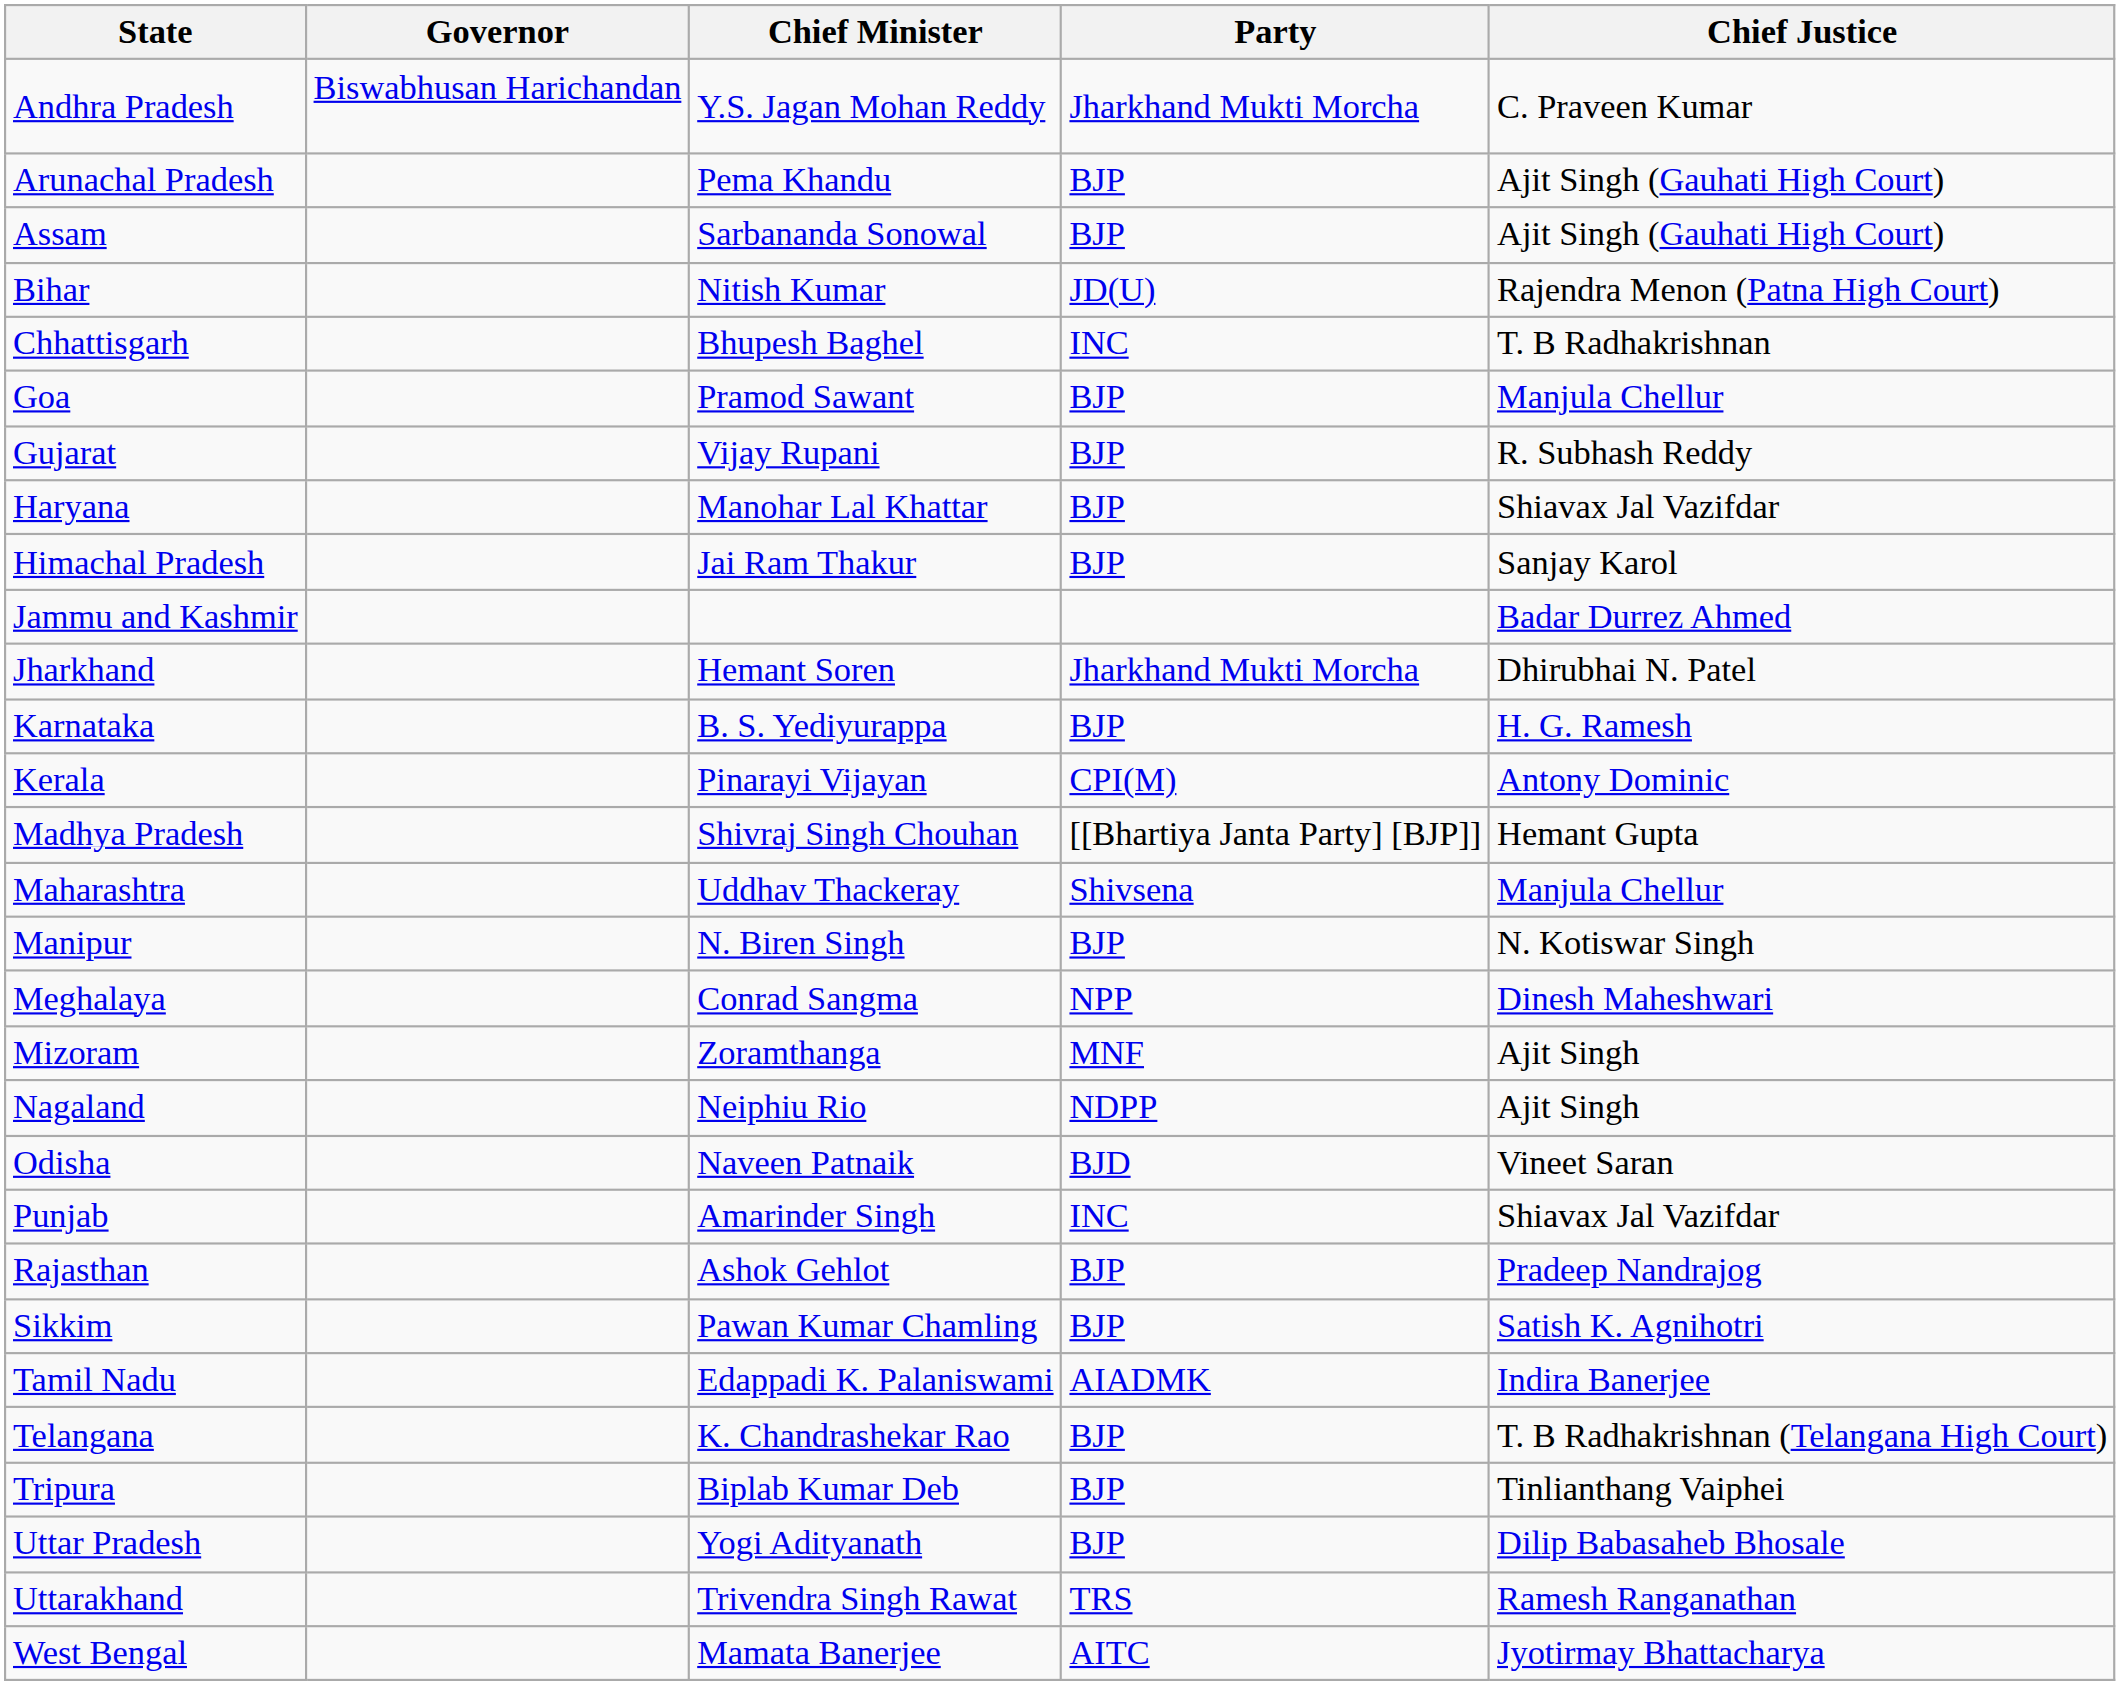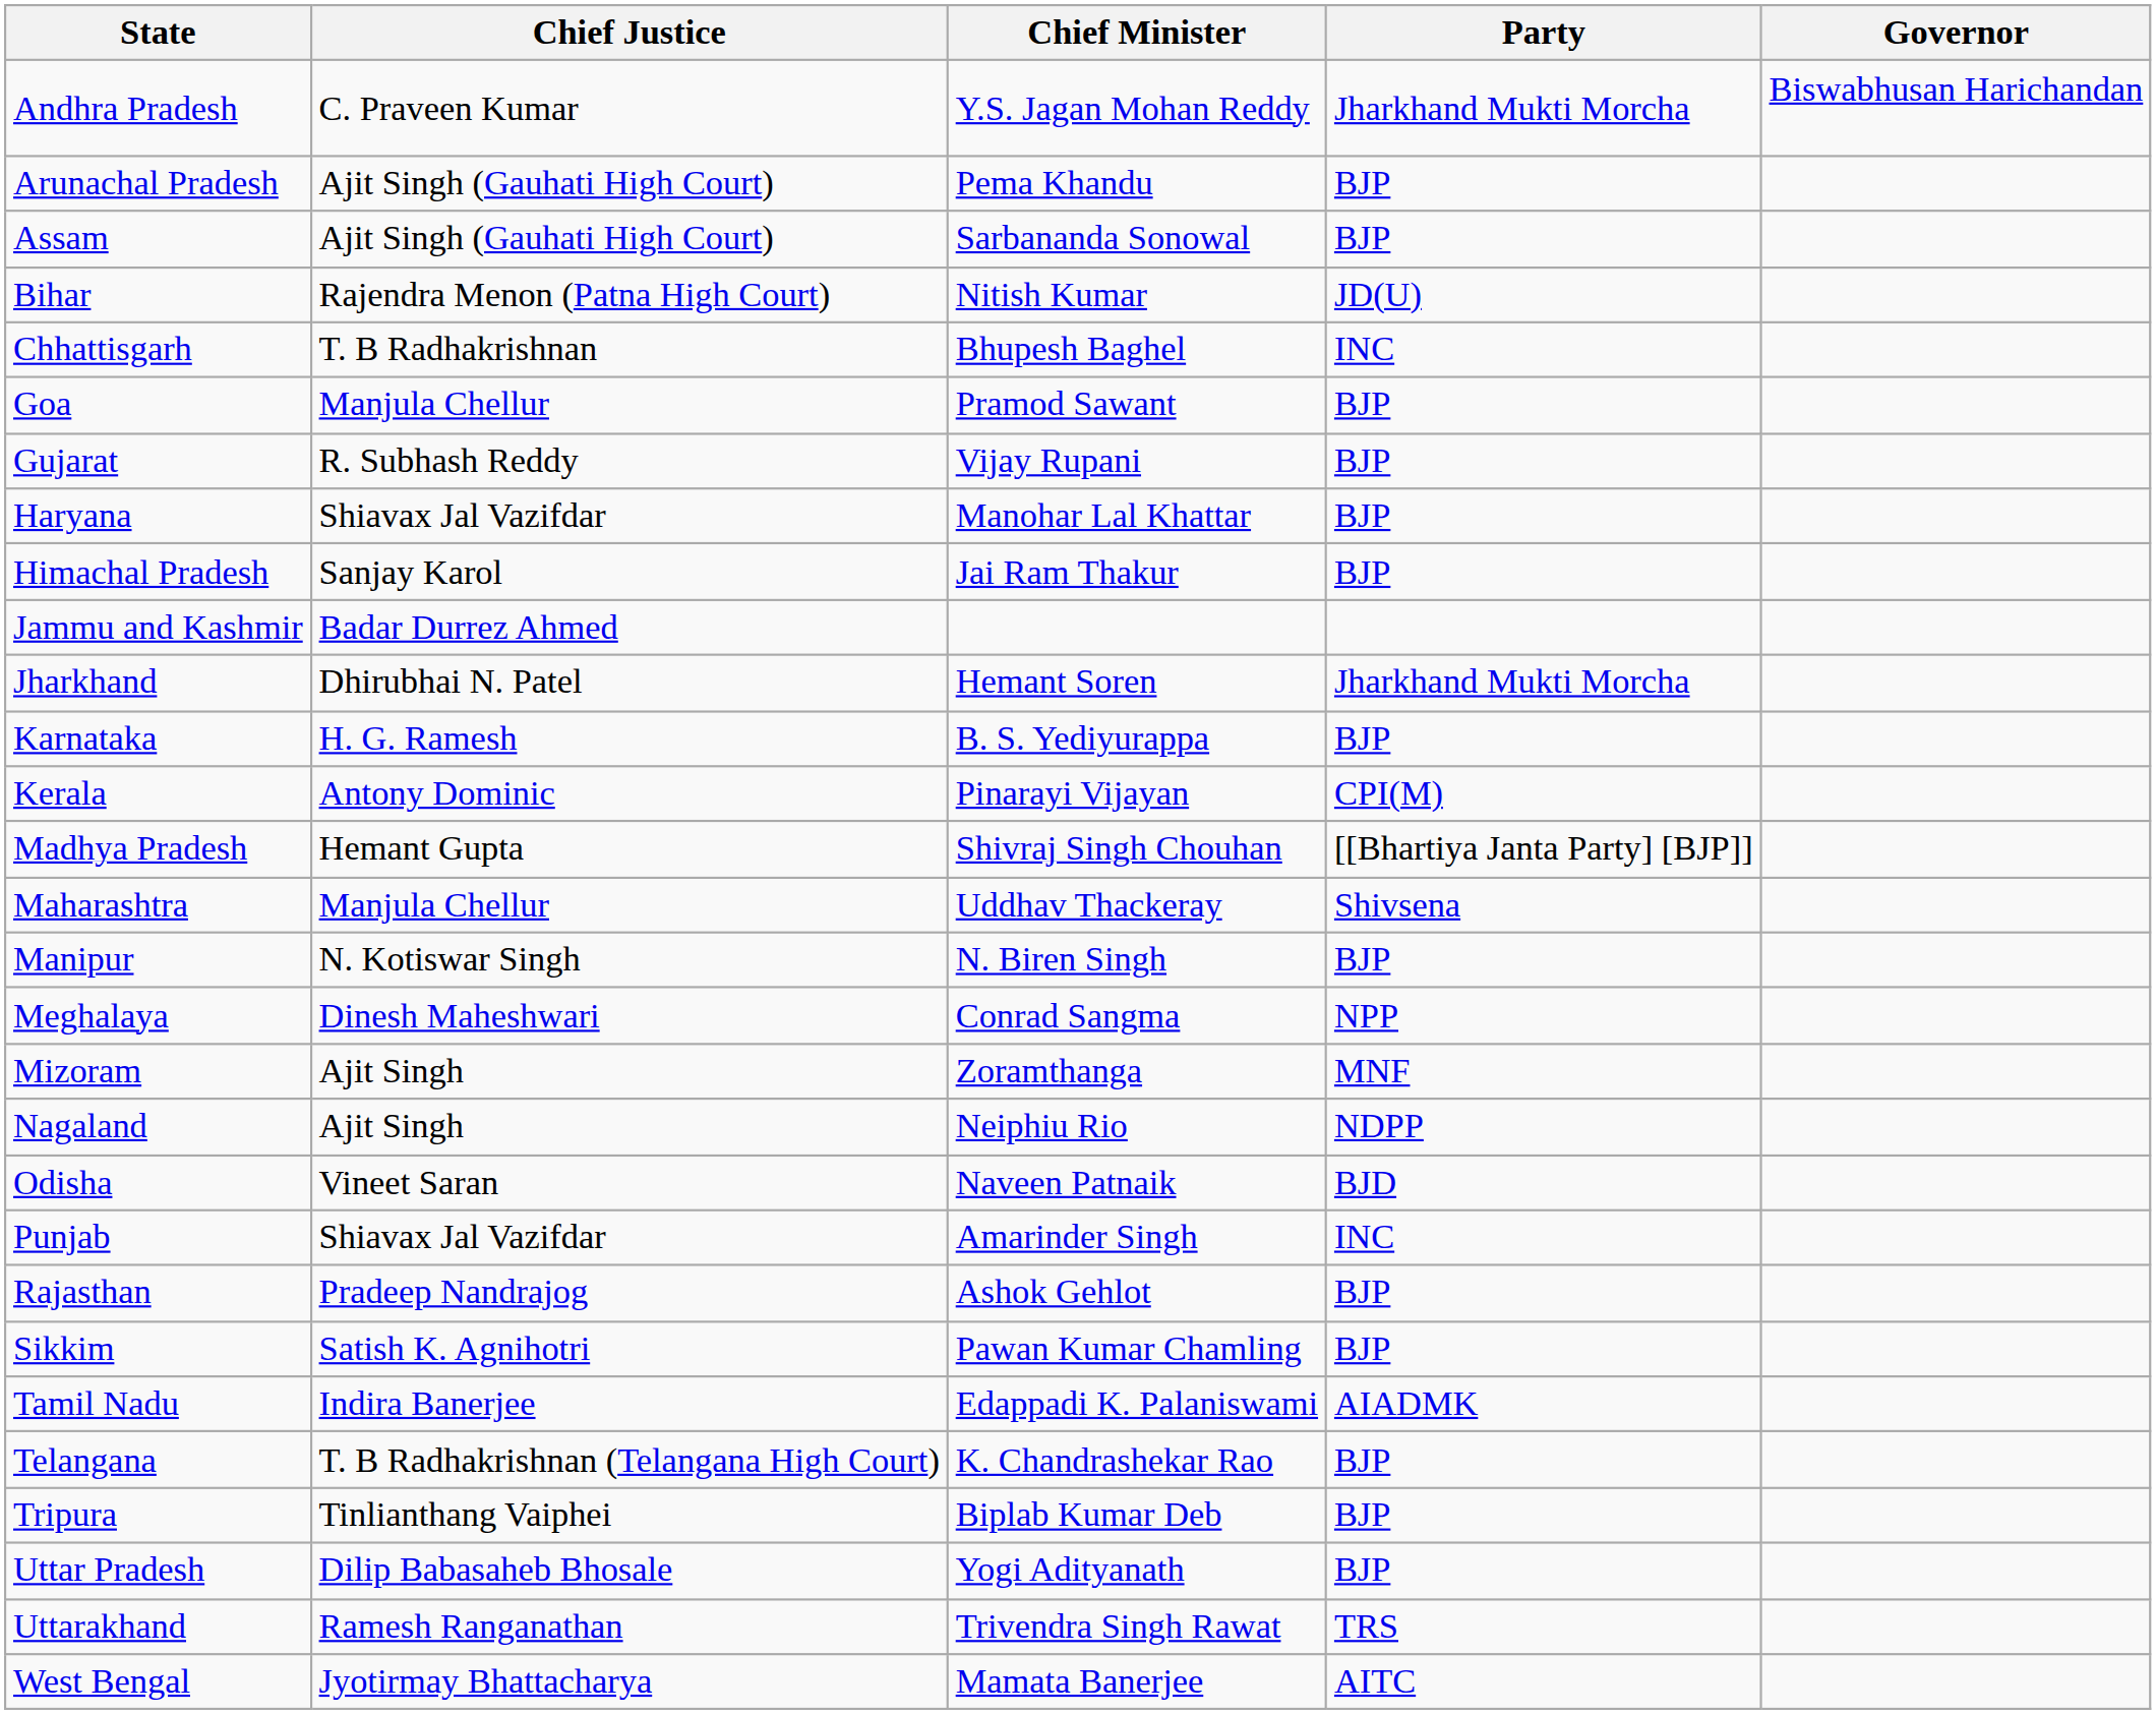columns swapped: Governor <-> Chief Justice
